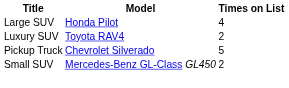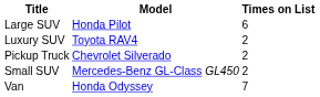Large SUV | Times on List: 4 -> 6
Pickup Truck | Times on List: 5 -> 2
+ row: Van | Honda Odyssey | 7
